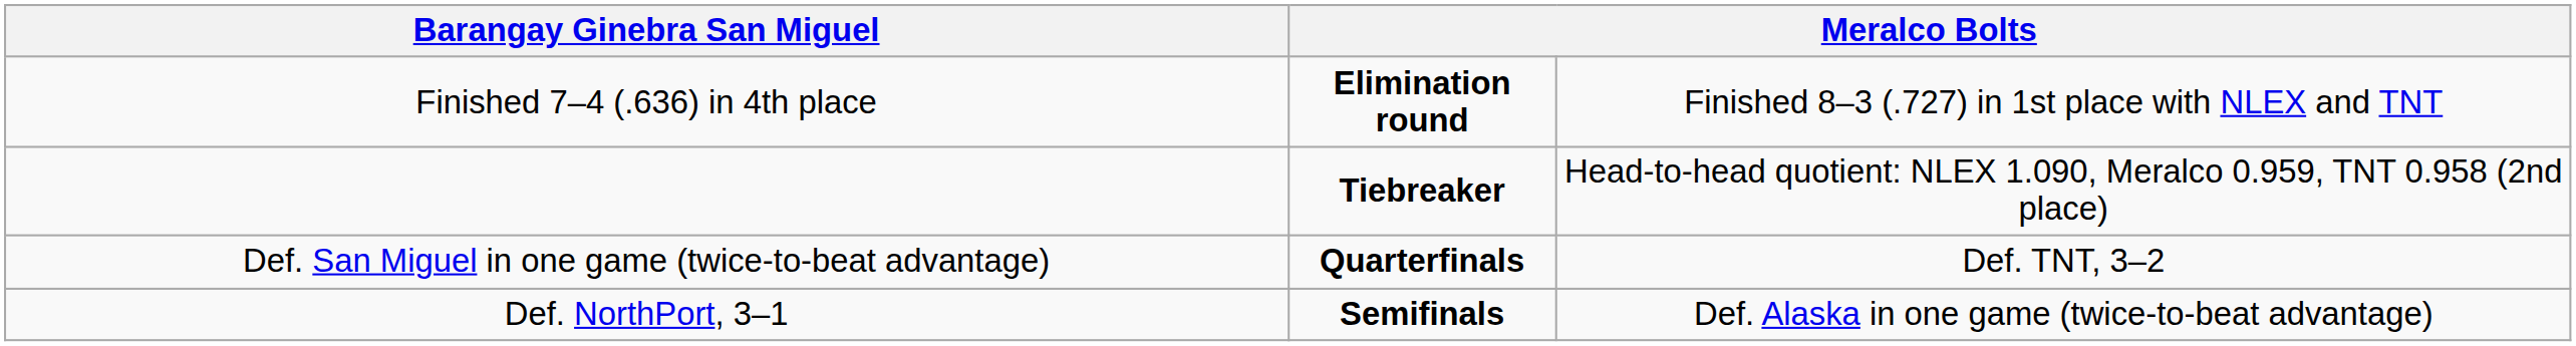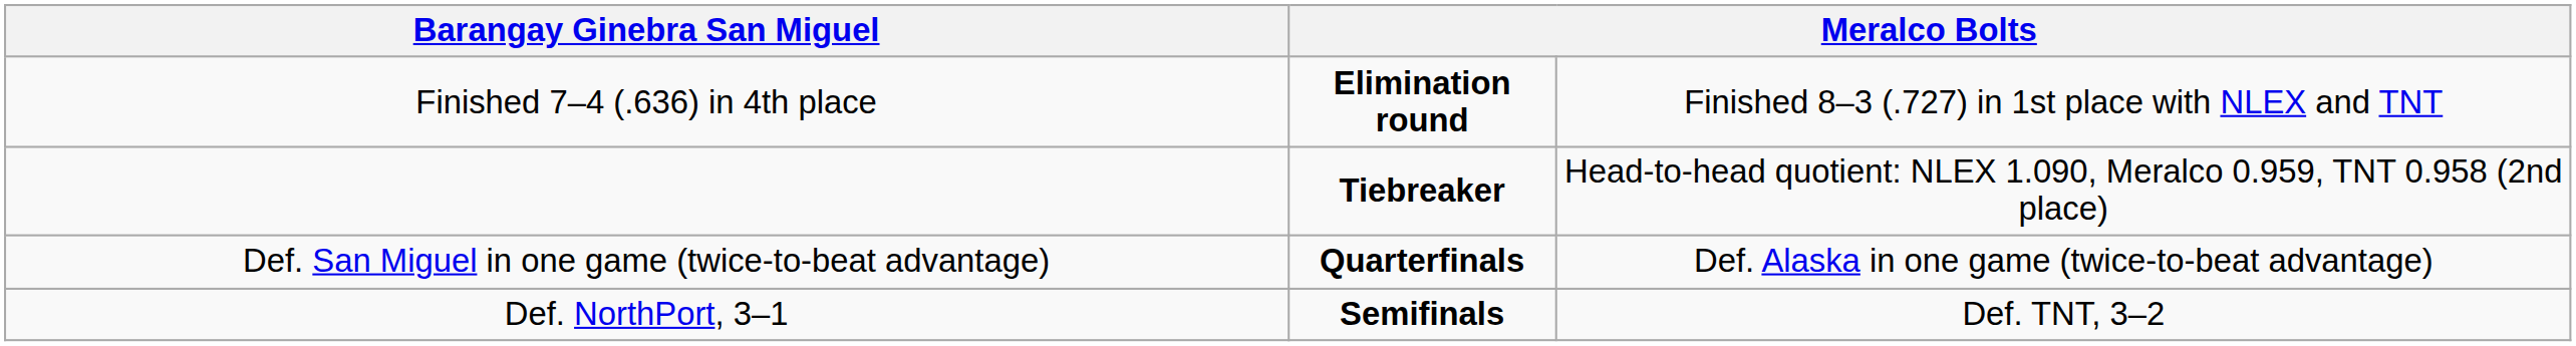Def. San Miguel in one game (twice-to-beat advantage) | column 4: Def. TNT, 3–2 -> Def. Alaska in one game (twice-to-beat advantage)
Def. NorthPort, 3–1 | column 4: Def. Alaska in one game (twice-to-beat advantage) -> Def. TNT, 3–2
